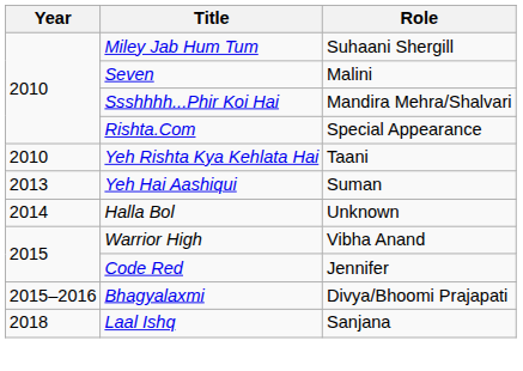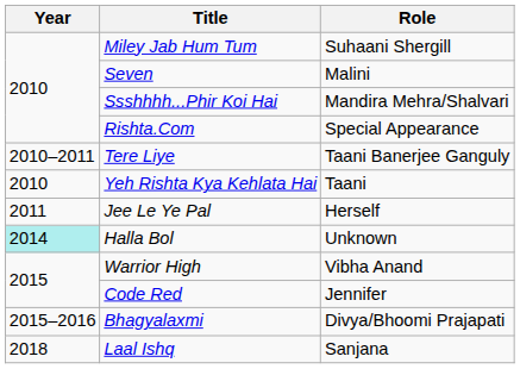+ row: 2010–2011 | Tere Liye | Taani Banerjee Ganguly
+ row: 2011 | Jee Le Ye Pal | Herself
- row: 2013 | Yeh Hai Aashiqui | Suman
Halla Bol | Year: no background -> paleturquoise background
